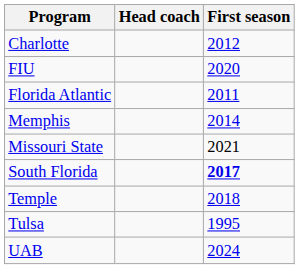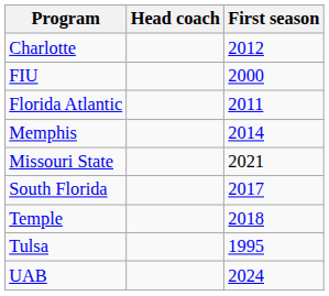FIU | First season: 2020 -> 2000
South Florida | First season: bold -> normal
